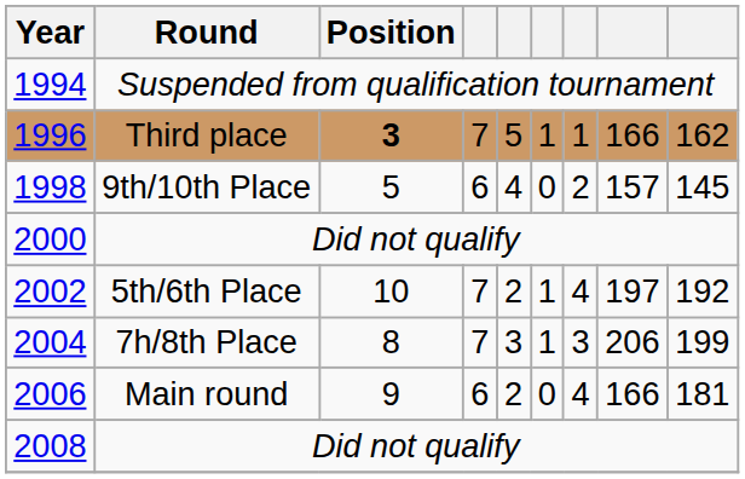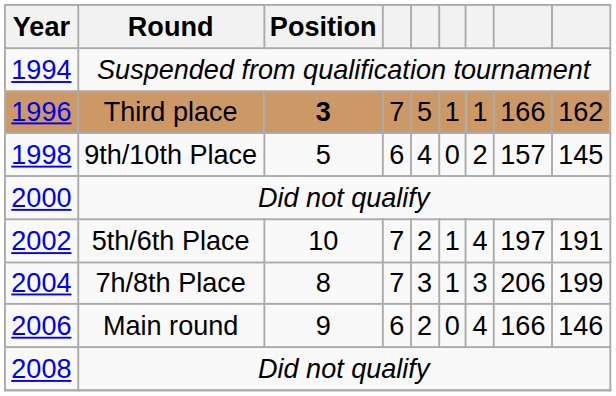2002 | column 9: 192 -> 191
2006 | column 9: 181 -> 146
